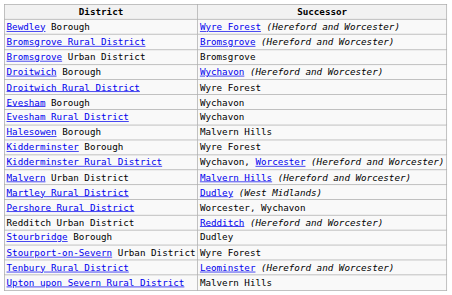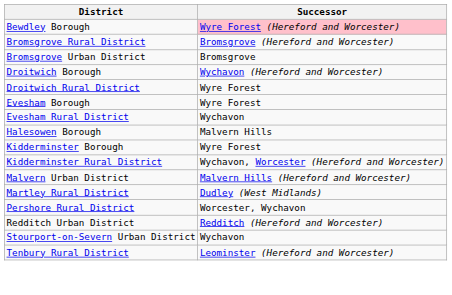Bewdley Borough | Successor: no background -> pink background
Evesham Borough | Successor: Wychavon -> Wyre Forest
- row: Stourbridge Borough | Dudley
Stourport-on-Severn Urban District | Successor: Wyre Forest -> Wychavon
- row: Upton upon Severn Rural District | Malvern Hills
